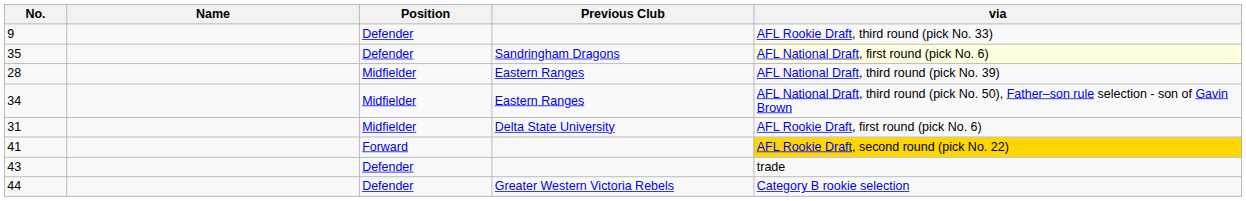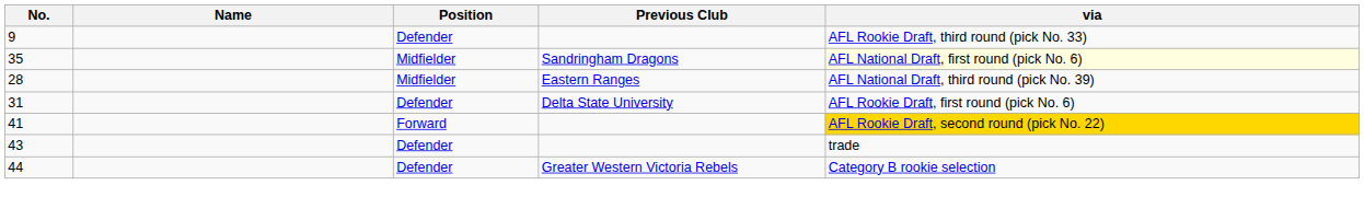35 | Position: Defender -> Midfielder
- row: 34 | Midfielder | Eastern Ranges | AFL National Draft, third round (pick No. 50), Father–son rule selection - son of Gavin Brown
31 | Position: Midfielder -> Defender
